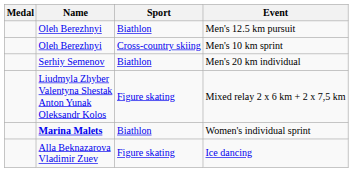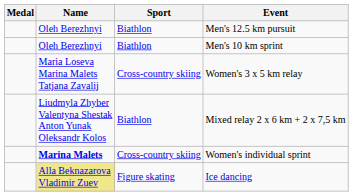Men's 10 km sprint | Sport: Cross-country skiing -> Biathlon
+ row: Maria Loseva Marina Malets Tatjana Zavalij | Cross-country skiing | Women's 3 x 5 km relay
- row: Serhiy Semenov | Biathlon | Men's 20 km individual
Mixed relay 2 x 6 km + 2 x 7,5 km | Sport: Figure skating -> Biathlon
Women's individual sprint | Sport: Biathlon -> Cross-country skiing
Ice dancing | Name: no background -> khaki background
